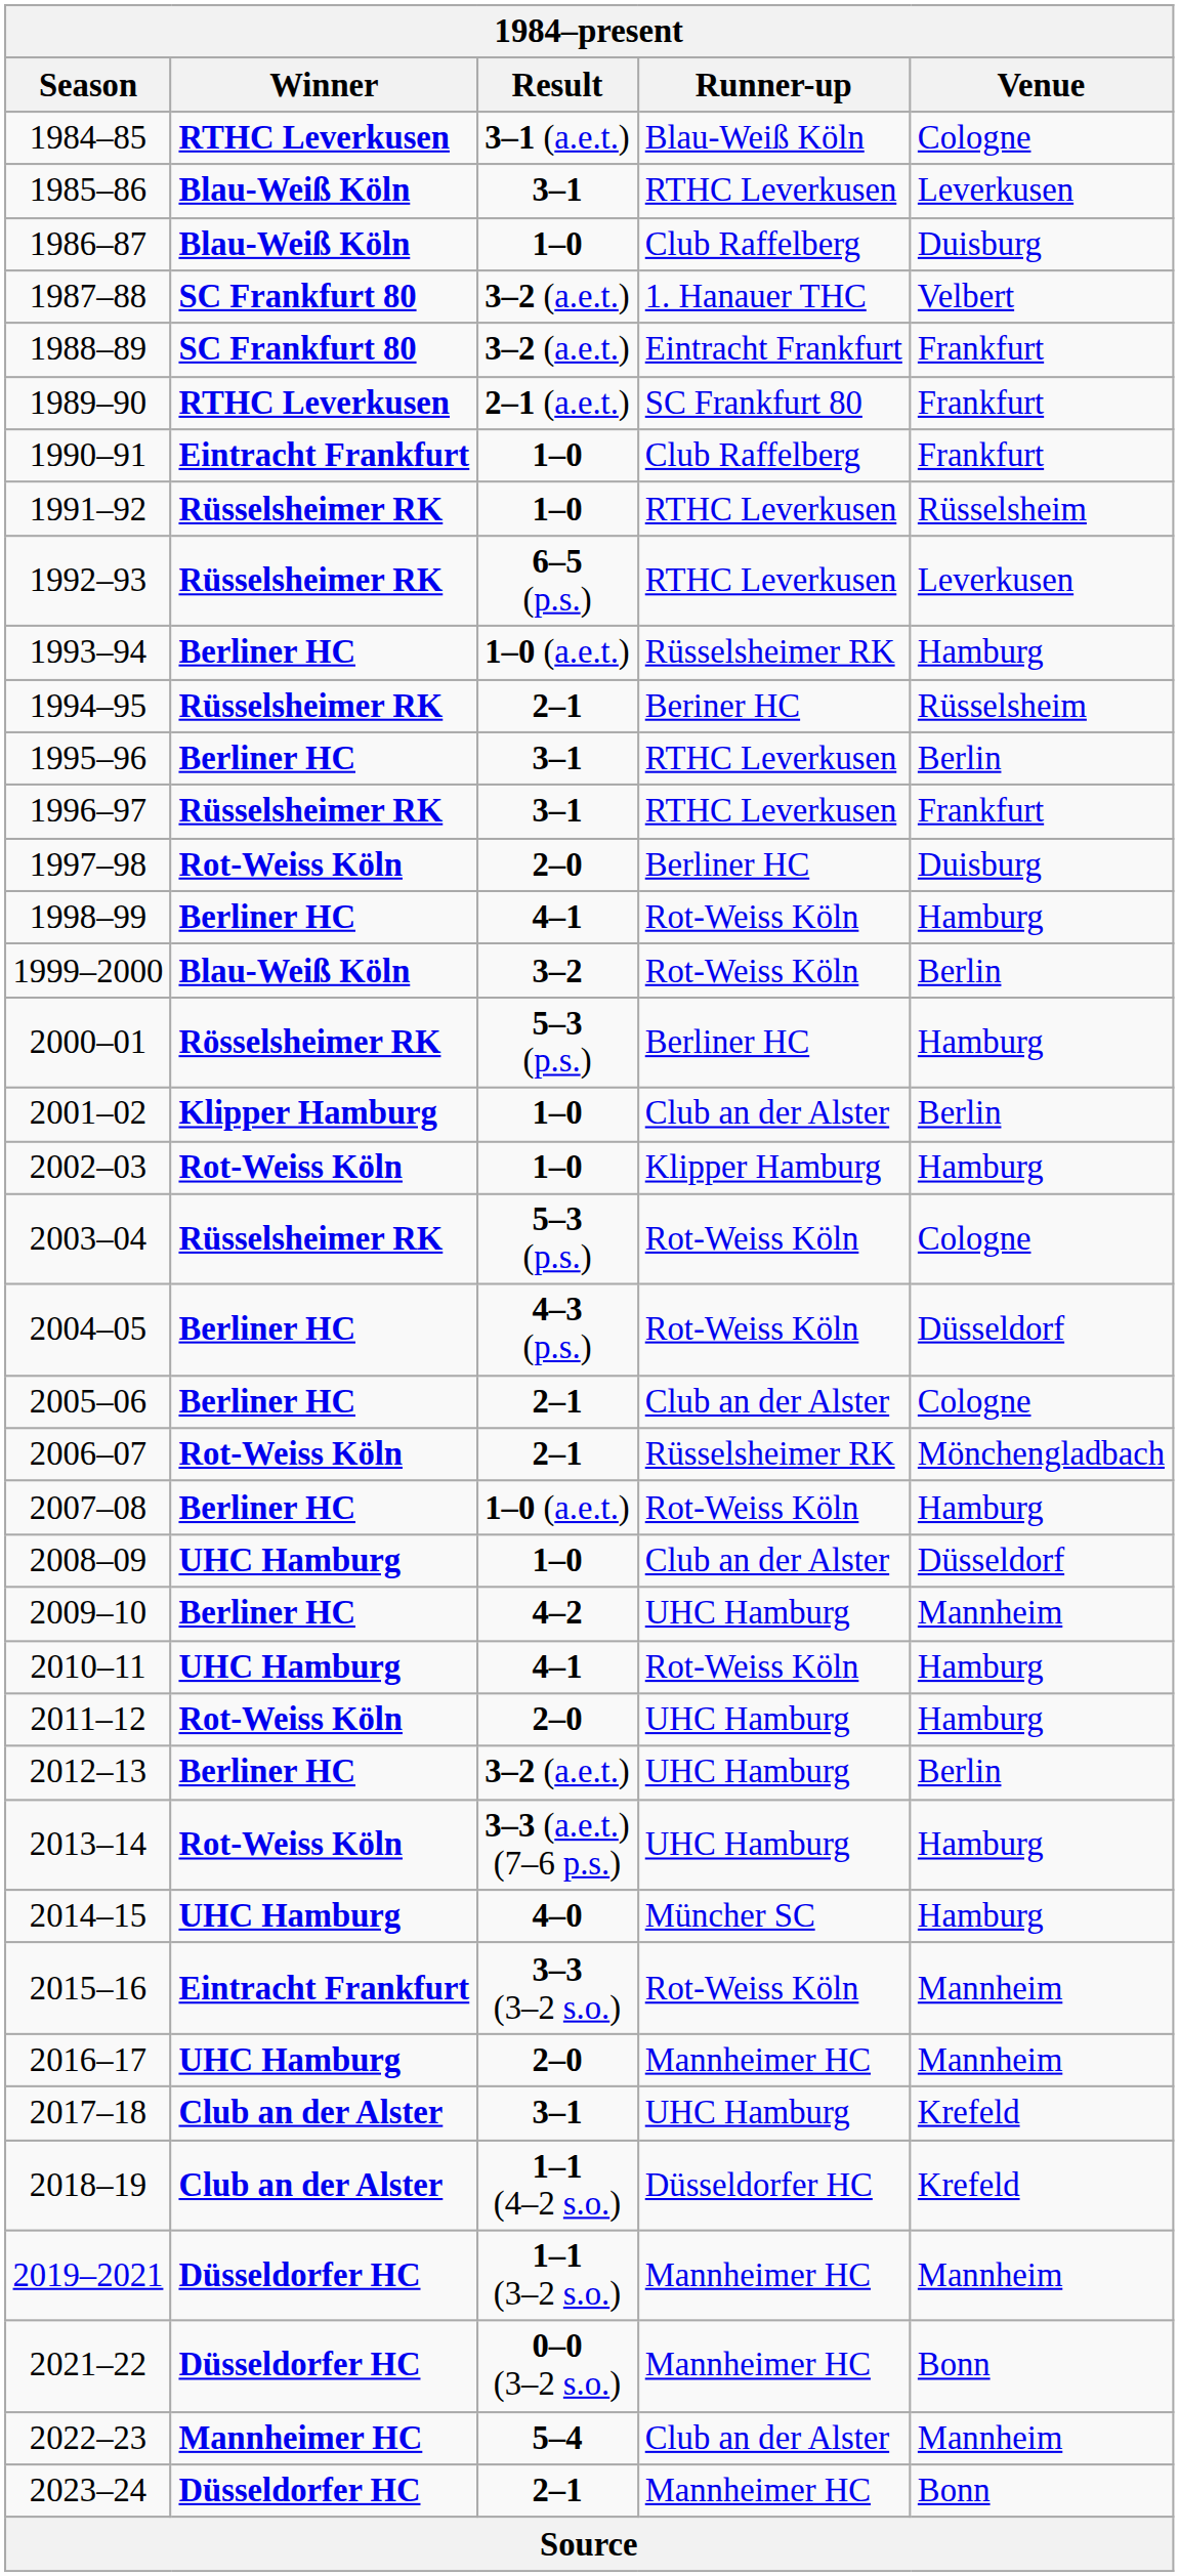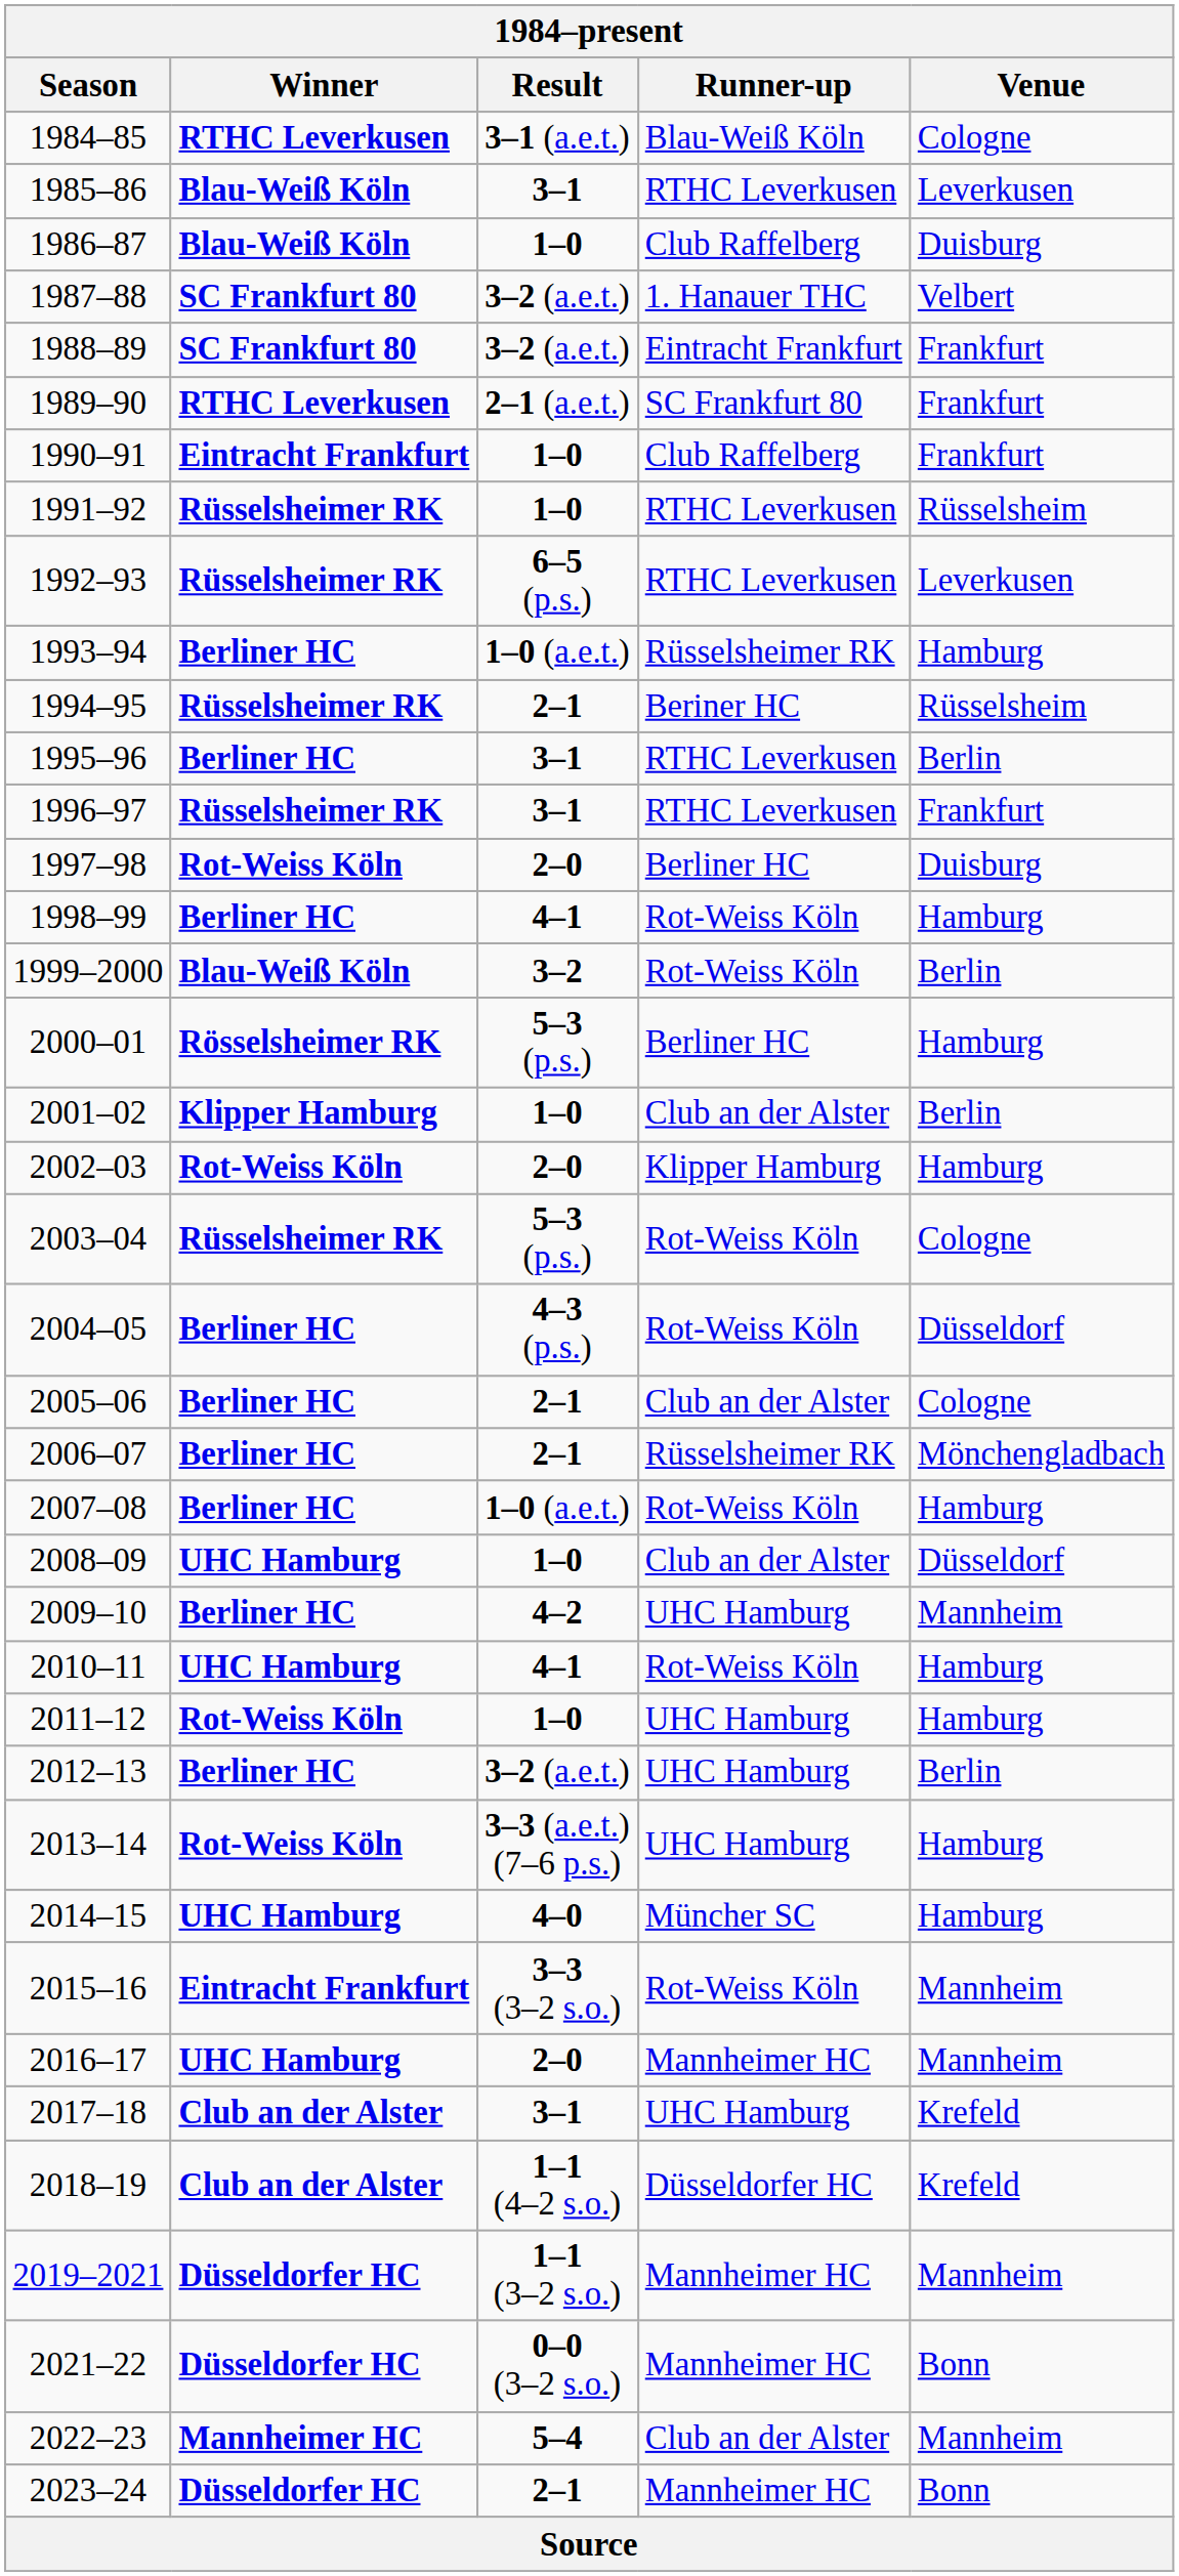2002–03 | Result: 1–0 -> 2–0
2006–07 | Winner: Rot-Weiss Köln -> Berliner HC
2011–12 | Result: 2–0 -> 1–0
